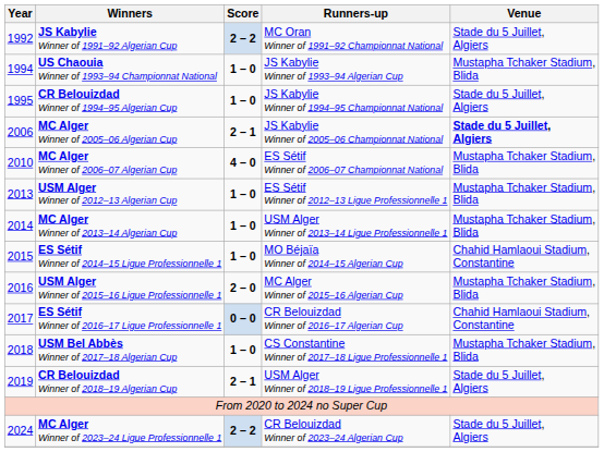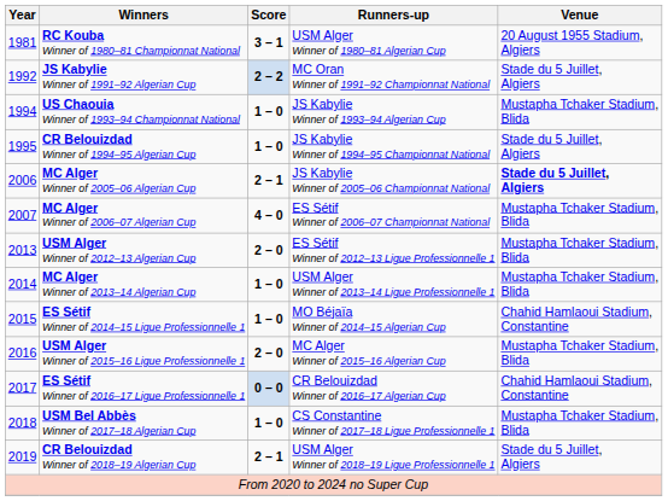+ row: 1981 | RC Kouba Winner of 1980–81 Championnat National | 3 – 1 | USM Alger Winner of 1980–81 Algerian Cup | 20 August 1955 Stadium, Algiers
MC Alger Winner of 2006–07 Algerian Cup | Year: 2010 -> 2007
USM Alger Winner of 2012–13 Algerian Cup | Score: 1 – 0 -> 2 – 0
- row: 2024 | MC Alger Winner of 2023–24 Ligue Professionnelle 1 | 2 – 2 | CR Belouizdad Winner of 2023–24 Algerian Cup | Stade du 5 Juillet, Algiers
